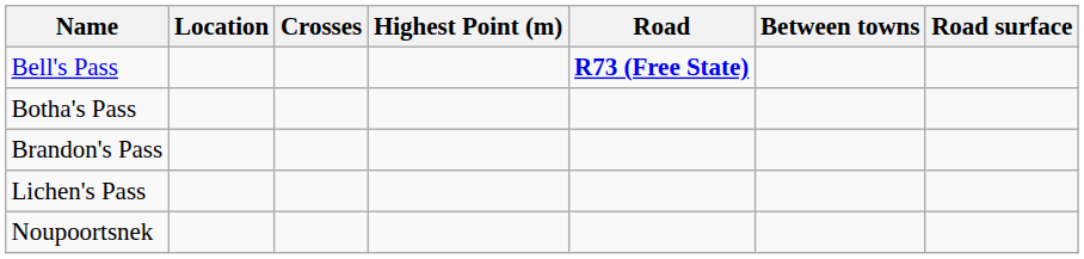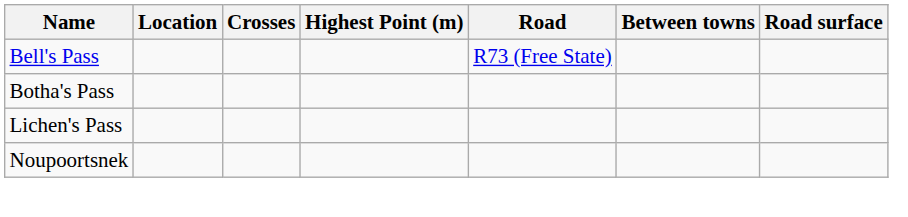Bell's Pass | Road: bold -> normal
- row: Brandon's Pass
